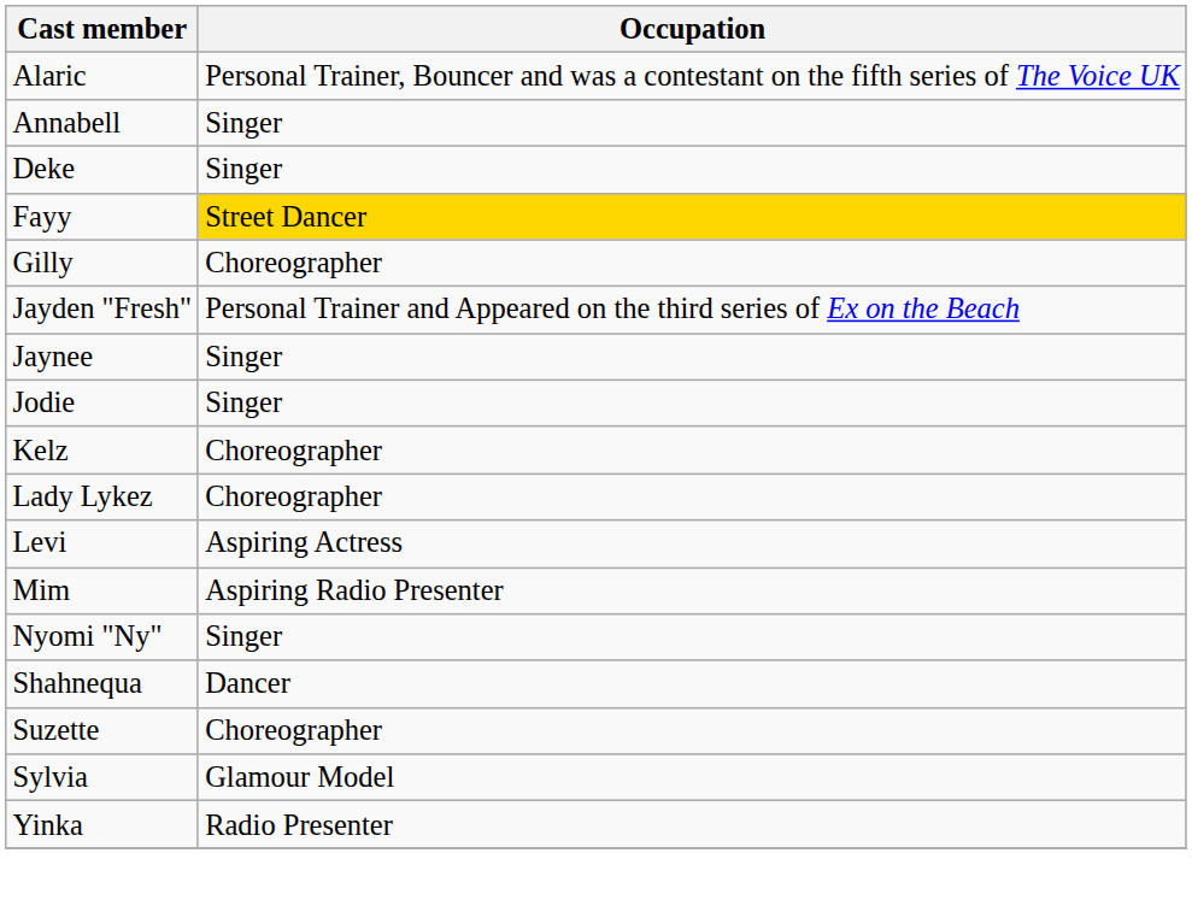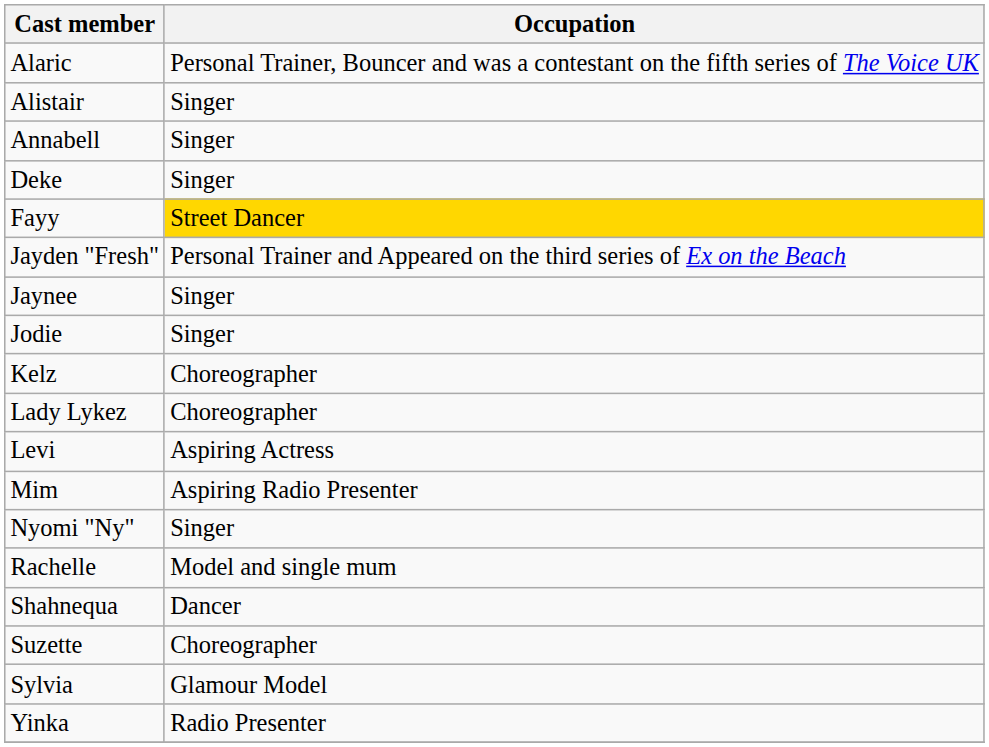+ row: Alistair | Singer
- row: Gilly | Choreographer
+ row: Rachelle | Model and single mum
